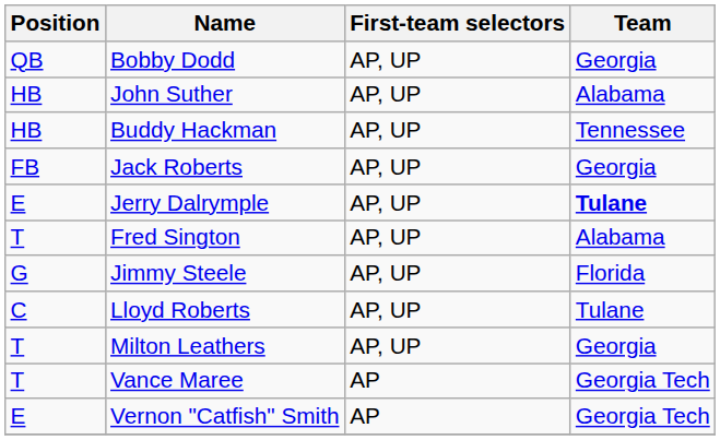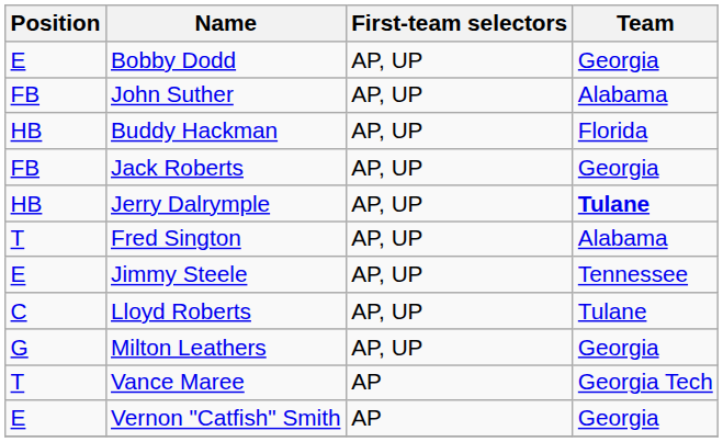Bobby Dodd | Position: QB -> E
John Suther | Position: HB -> FB
Buddy Hackman | Team: Tennessee -> Florida
Jerry Dalrymple | Position: E -> HB
Jimmy Steele | Position: G -> E
Jimmy Steele | Team: Florida -> Tennessee
Milton Leathers | Position: T -> G
Vernon "Catfish" Smith | Team: Georgia Tech -> Georgia
